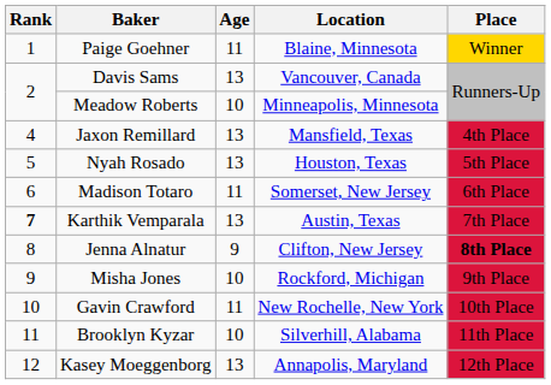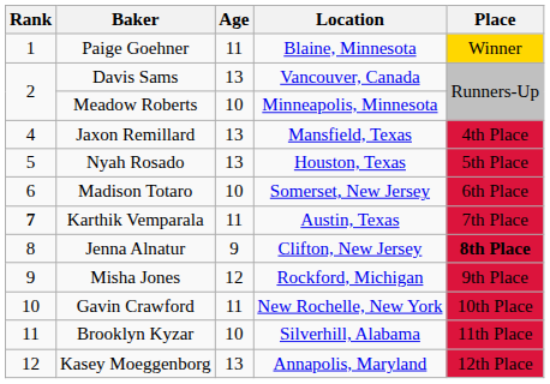Madison Totaro | Age: 11 -> 10
Karthik Vemparala | Age: 13 -> 11
Misha Jones | Age: 10 -> 12
